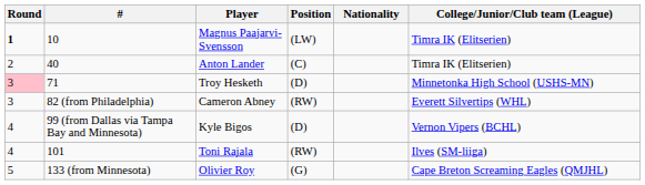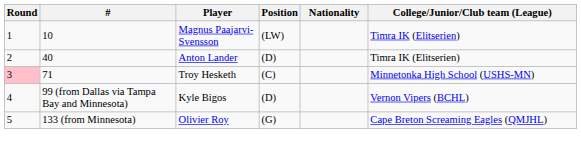Magnus Paajarvi-Svensson | Round: bold -> normal
Anton Lander | Position: (C) -> (D)
Troy Hesketh | Position: (D) -> (C)
- row: 3 | 82 (from Philadelphia) | Cameron Abney | (RW) | Everett Silvertips (WHL)
- row: 4 | 101 | Toni Rajala | (RW) | Ilves (SM-liiga)
